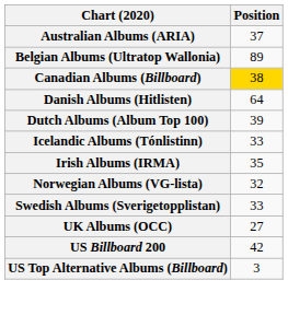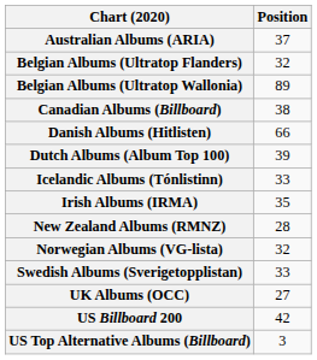+ row: Belgian Albums (Ultratop Flanders) | 32
Canadian Albums (Billboard) | Position: gold background -> no background
Danish Albums (Hitlisten) | Position: 64 -> 66
+ row: New Zealand Albums (RMNZ) | 28
